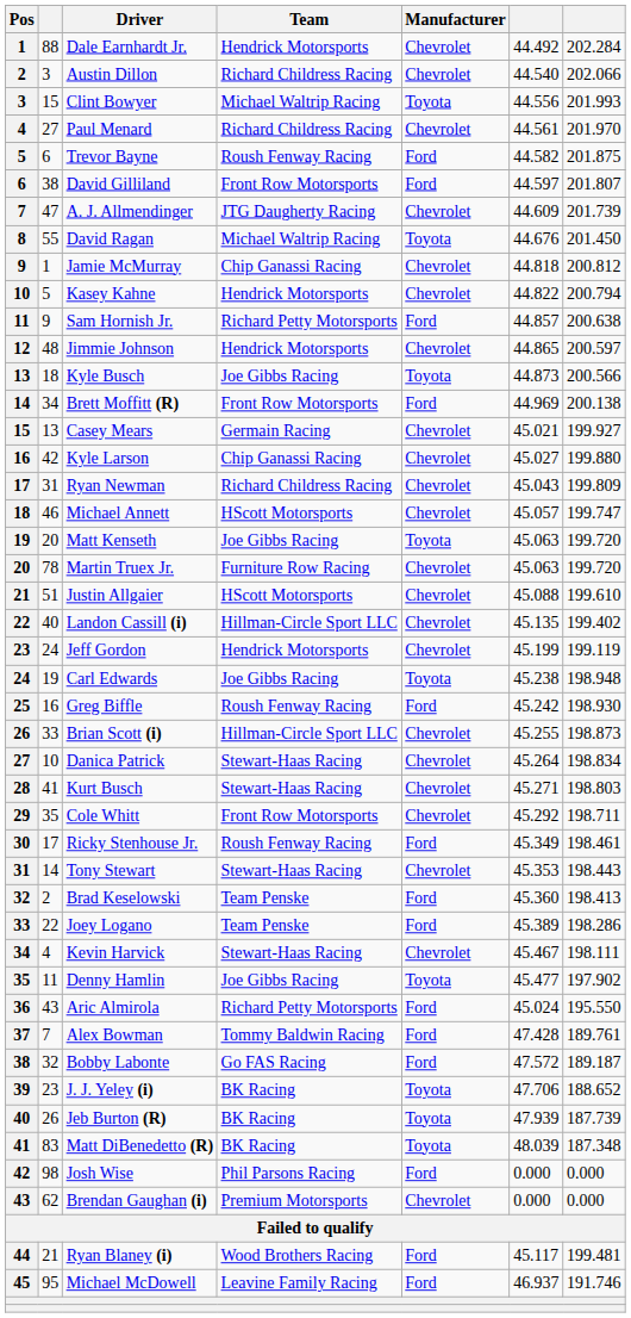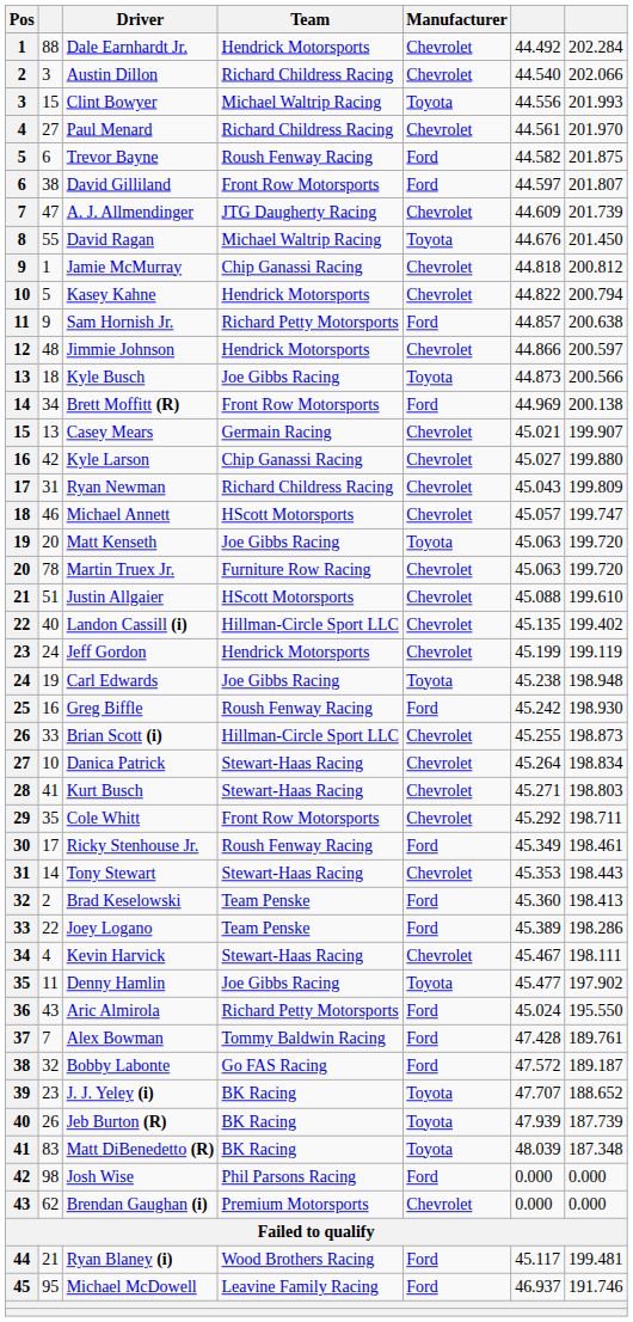Jimmie Johnson | column 6: 44.865 -> 44.866
Casey Mears | column 7: 199.927 -> 199.907
J. J. Yeley (i) | column 6: 47.706 -> 47.707
